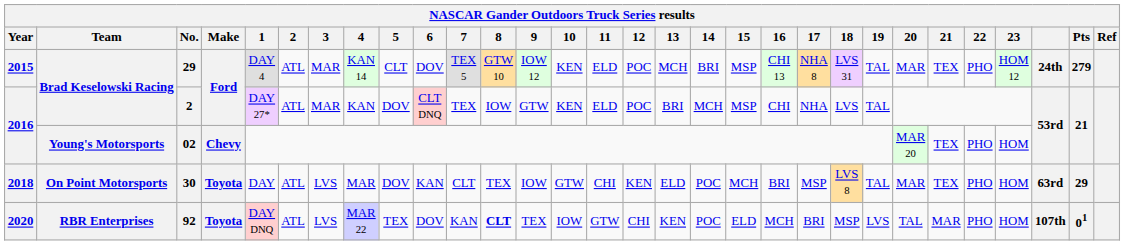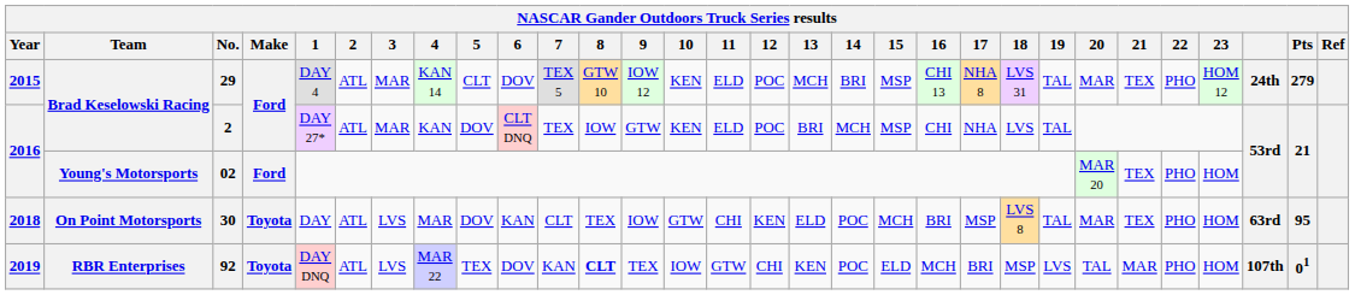02 | Make: Chevy -> Ford
30 | Pts: 29 -> 95
92 | Year: 2020 -> 2019
